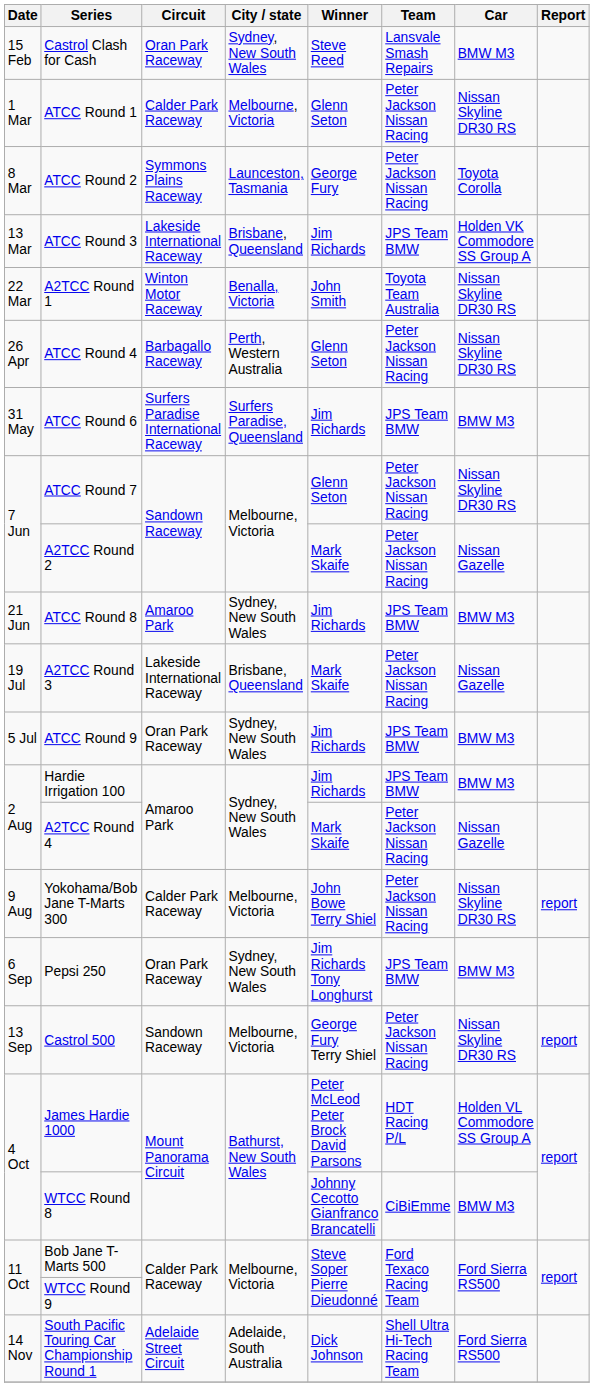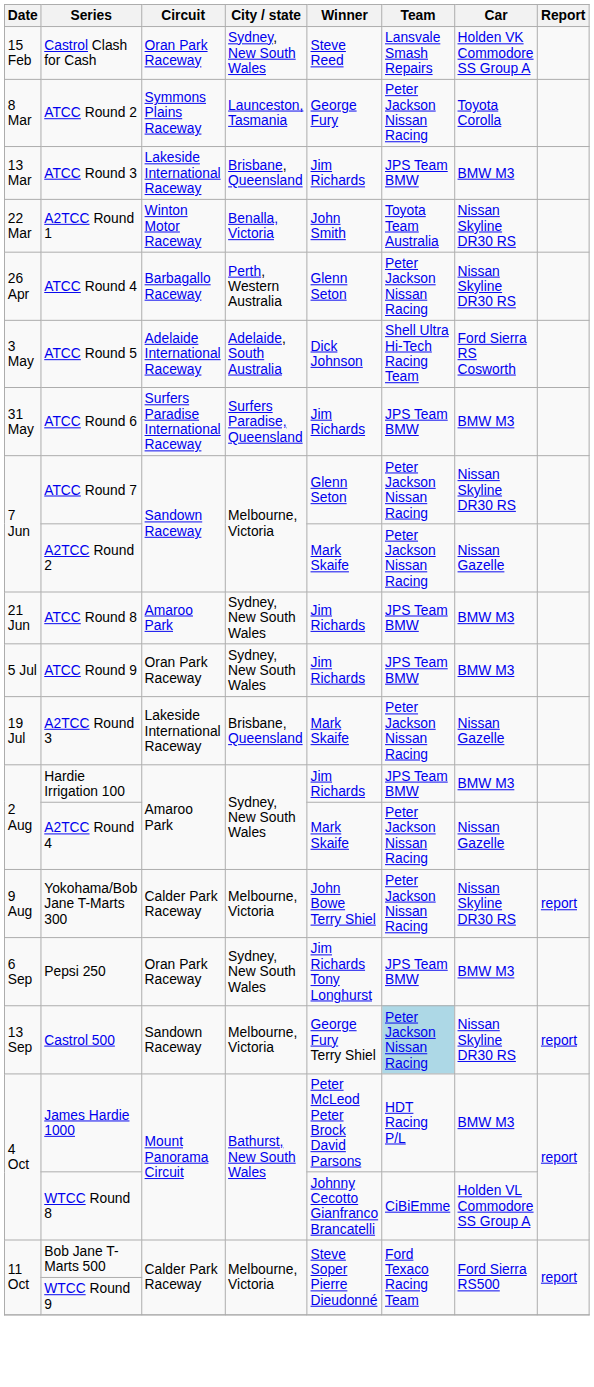Castrol Clash for Cash | Car: BMW M3 -> Holden VK Commodore SS Group A
- row: 1 Mar | ATCC Round 1 | Calder Park Raceway | Melbourne, Victoria | Glenn Seton | Peter Jackson Nissan Racing | Nissan Skyline DR30 RS
ATCC Round 3 | Car: Holden VK Commodore SS Group A -> BMW M3
+ row: 3 May | ATCC Round 5 | Adelaide International Raceway | Adelaide, South Australia | Dick Johnson | Shell Ultra Hi-Tech Racing Team | Ford Sierra RS Cosworth
rows swapped: ATCC Round 9 <-> A2TCC Round 3
Castrol 500 | Team: no background -> lightblue background
James Hardie 1000 | Car: Holden VL Commodore SS Group A -> BMW M3
WTCC Round 8 | Car: BMW M3 -> Holden VL Commodore SS Group A
- row: 14 Nov | South Pacific Touring Car Championship Round 1 | Adelaide Street Circuit | Adelaide, South Australia | Dick Johnson | Shell Ultra Hi-Tech Racing Team | Ford Sierra RS500
